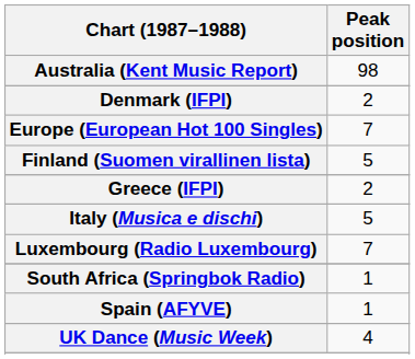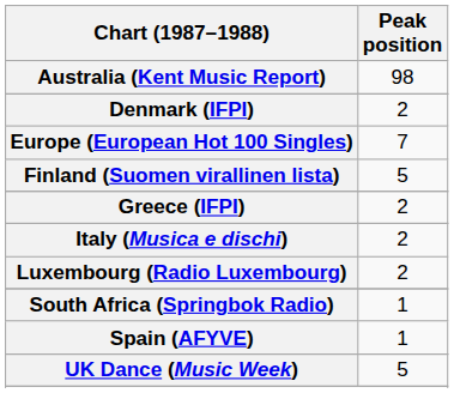Italy (Musica e dischi) | Peak position: 5 -> 2
Luxembourg (Radio Luxembourg) | Peak position: 7 -> 2
UK Dance (Music Week) | Peak position: 4 -> 5
